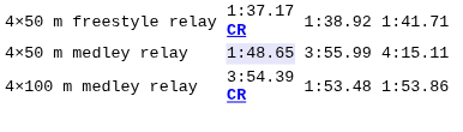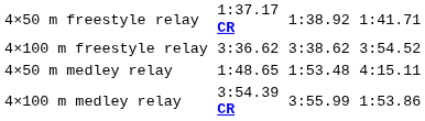+ row: 4×100 m freestyle relay | 3:36.62 | 3:38.62 | 3:54.52
4×50 m medley relay | column 3: lavender background -> no background
4×50 m medley relay | column 5: 3:55.99 -> 1:53.48
4×100 m medley relay | column 5: 1:53.48 -> 3:55.99
